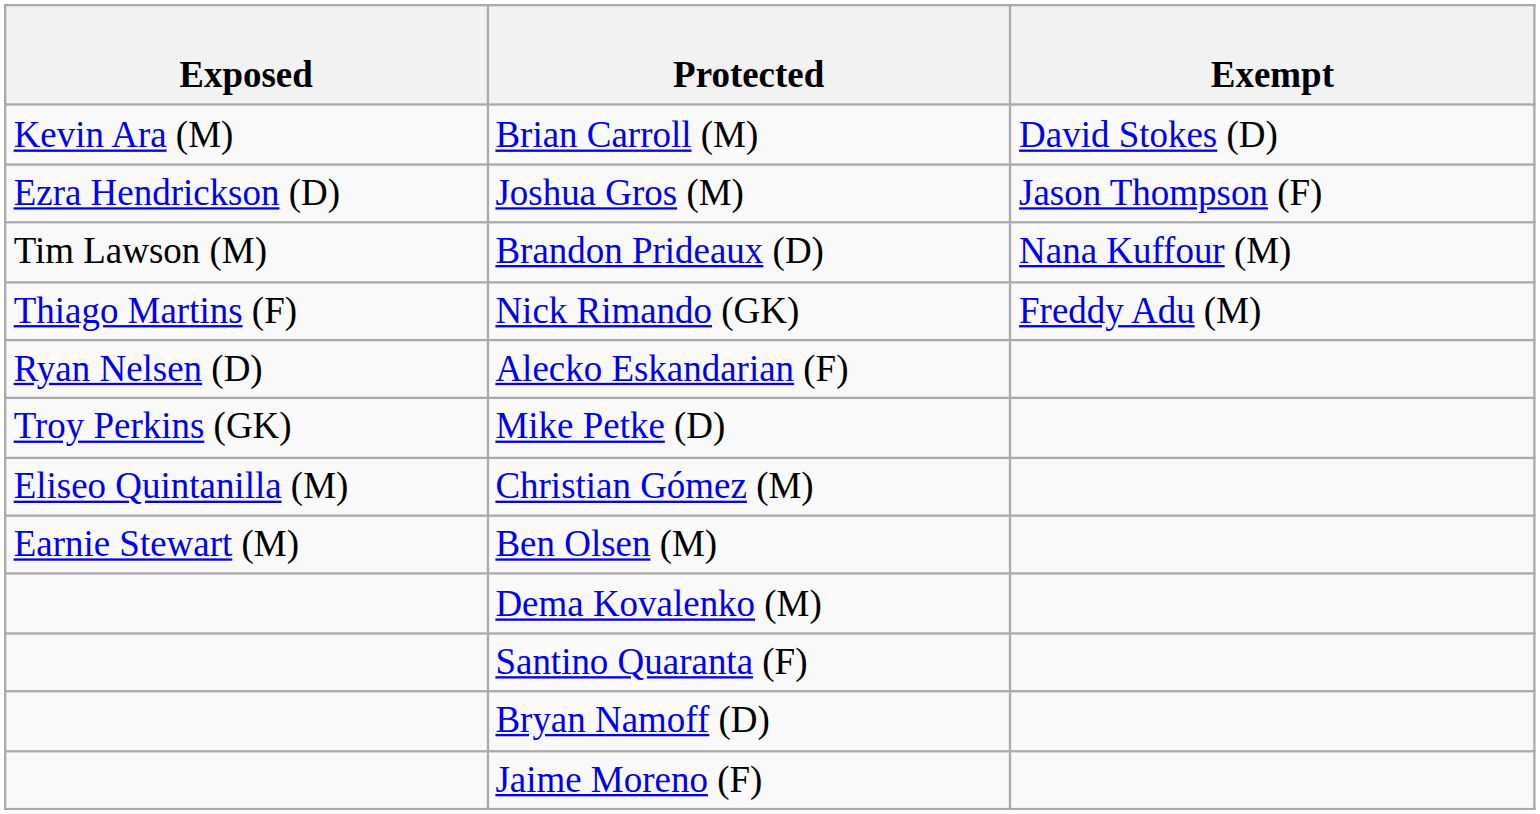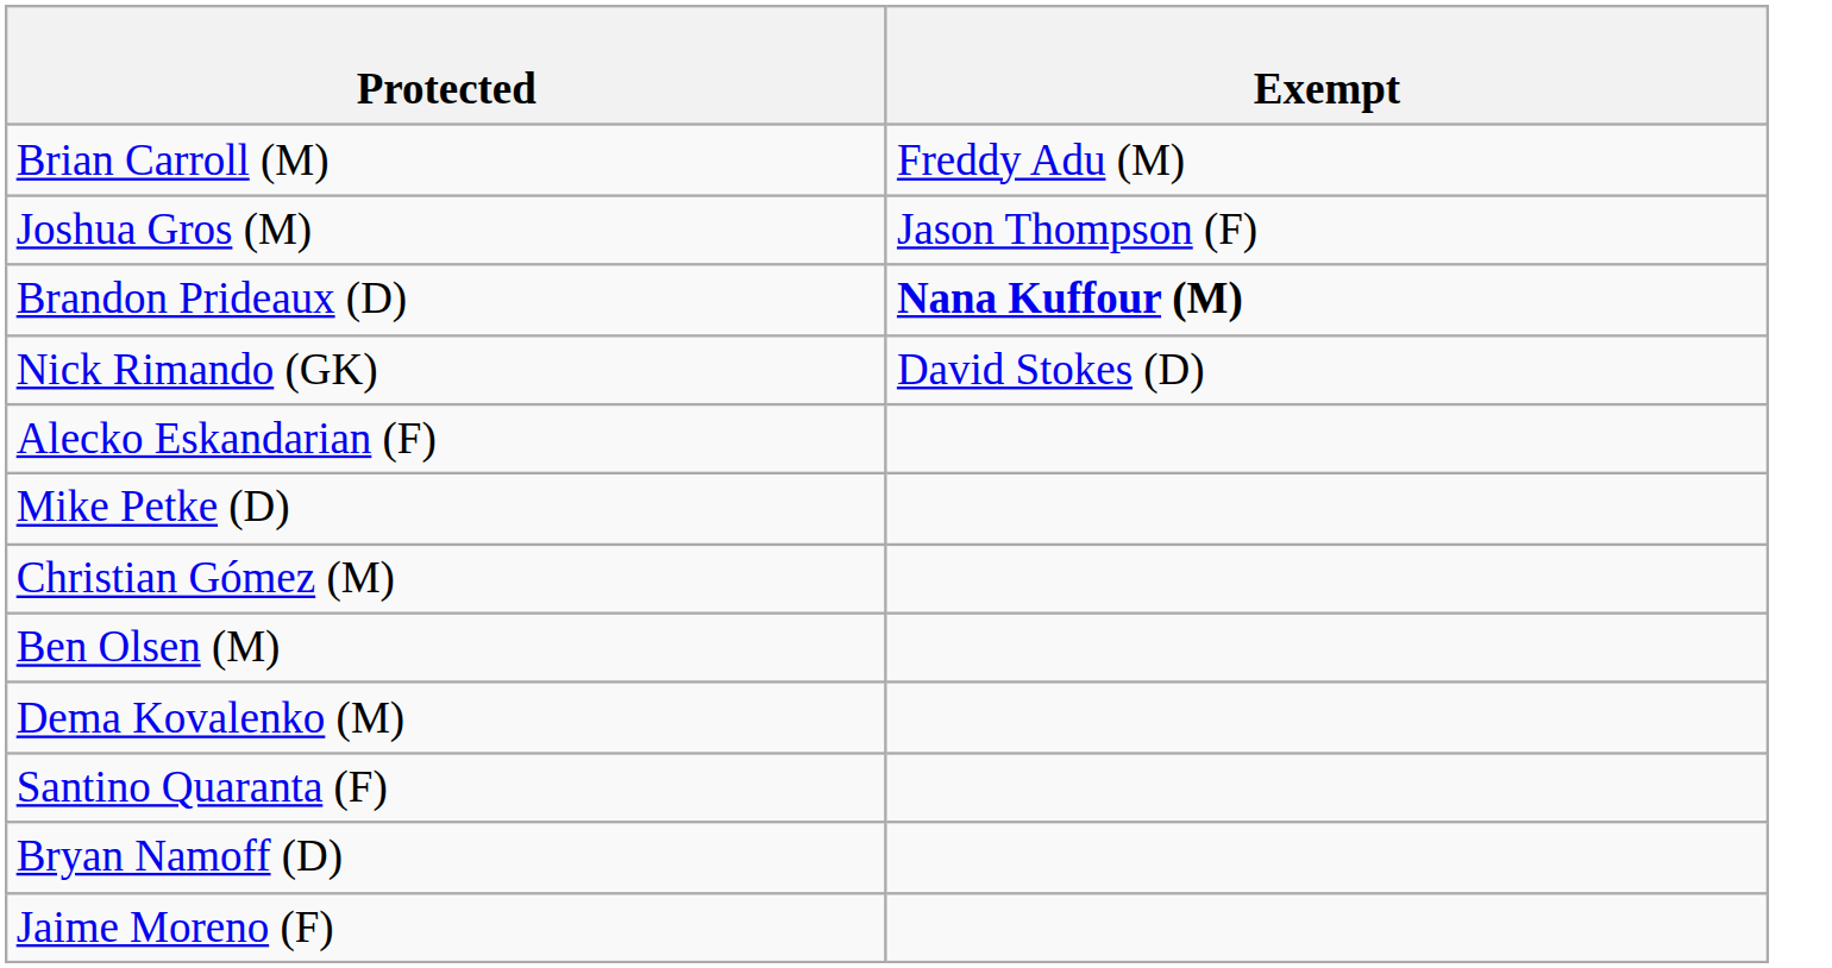- column: Exposed | Kevin Ara (M) | Ezra Hendrickson (D) | Tim Lawson (M) | Thiago Martins (F) | Ryan Nelsen (D) | Troy Perkins (GK) | Eliseo Quintanilla (M) | Earnie Stewart (M)
Brian Carroll (M) | Exempt: David Stokes (D) -> Freddy Adu (M)
Brandon Prideaux (D) | Exempt: normal -> bold
Nick Rimando (GK) | Exempt: Freddy Adu (M) -> David Stokes (D)
